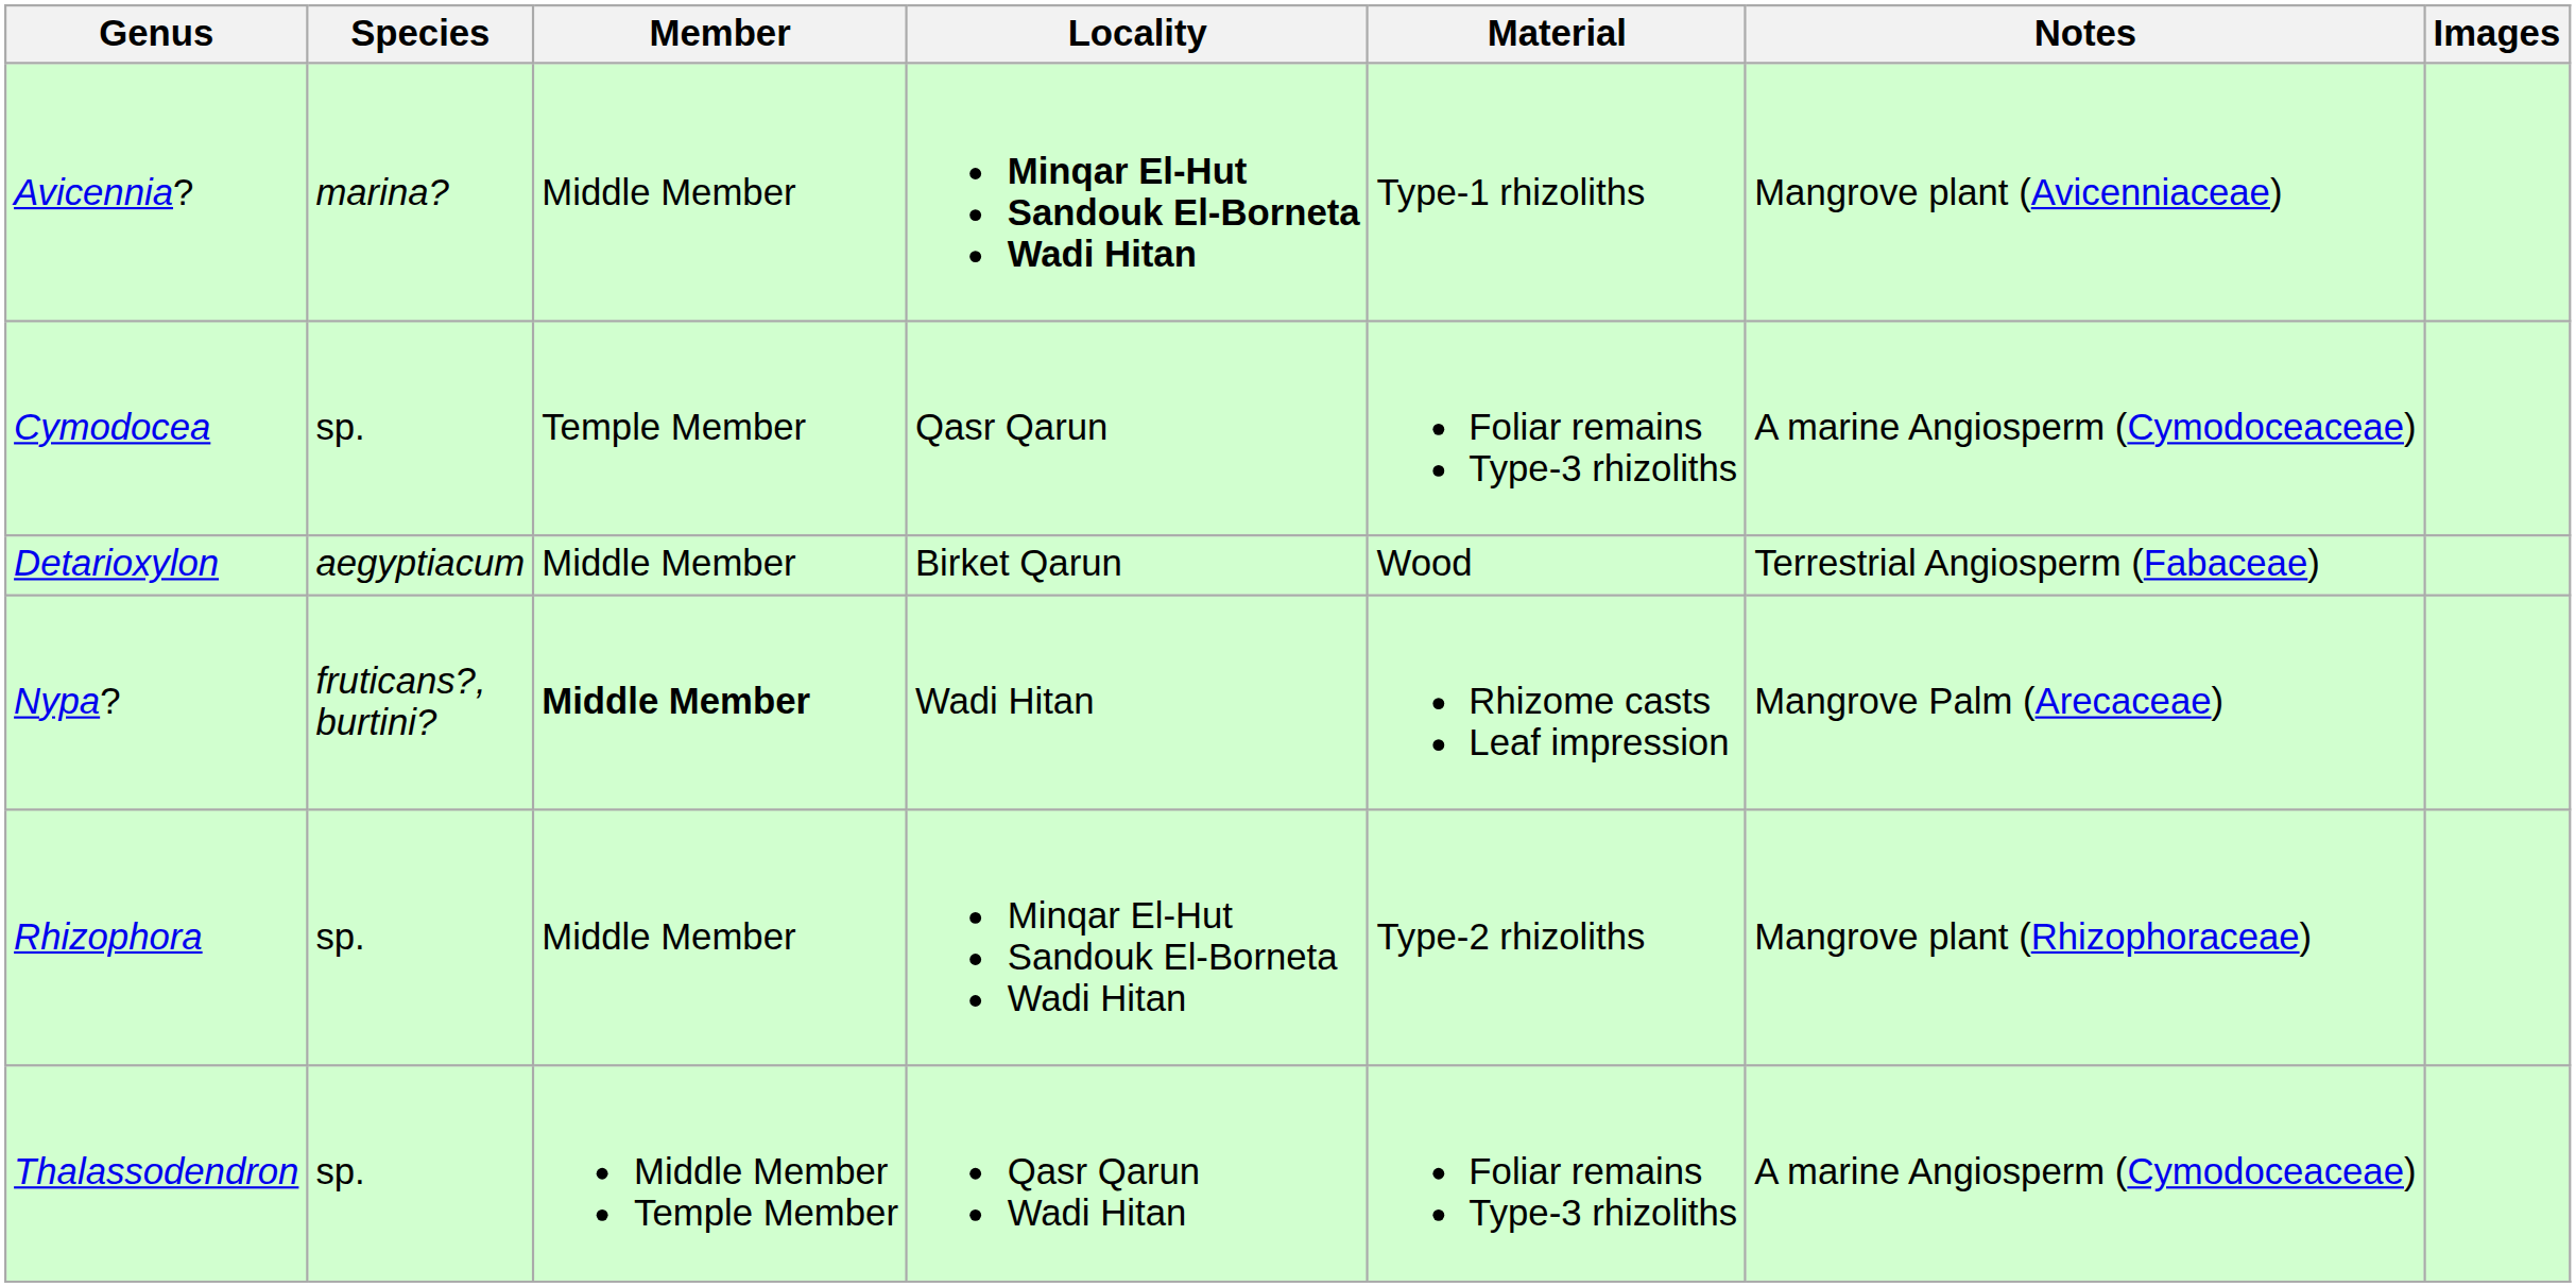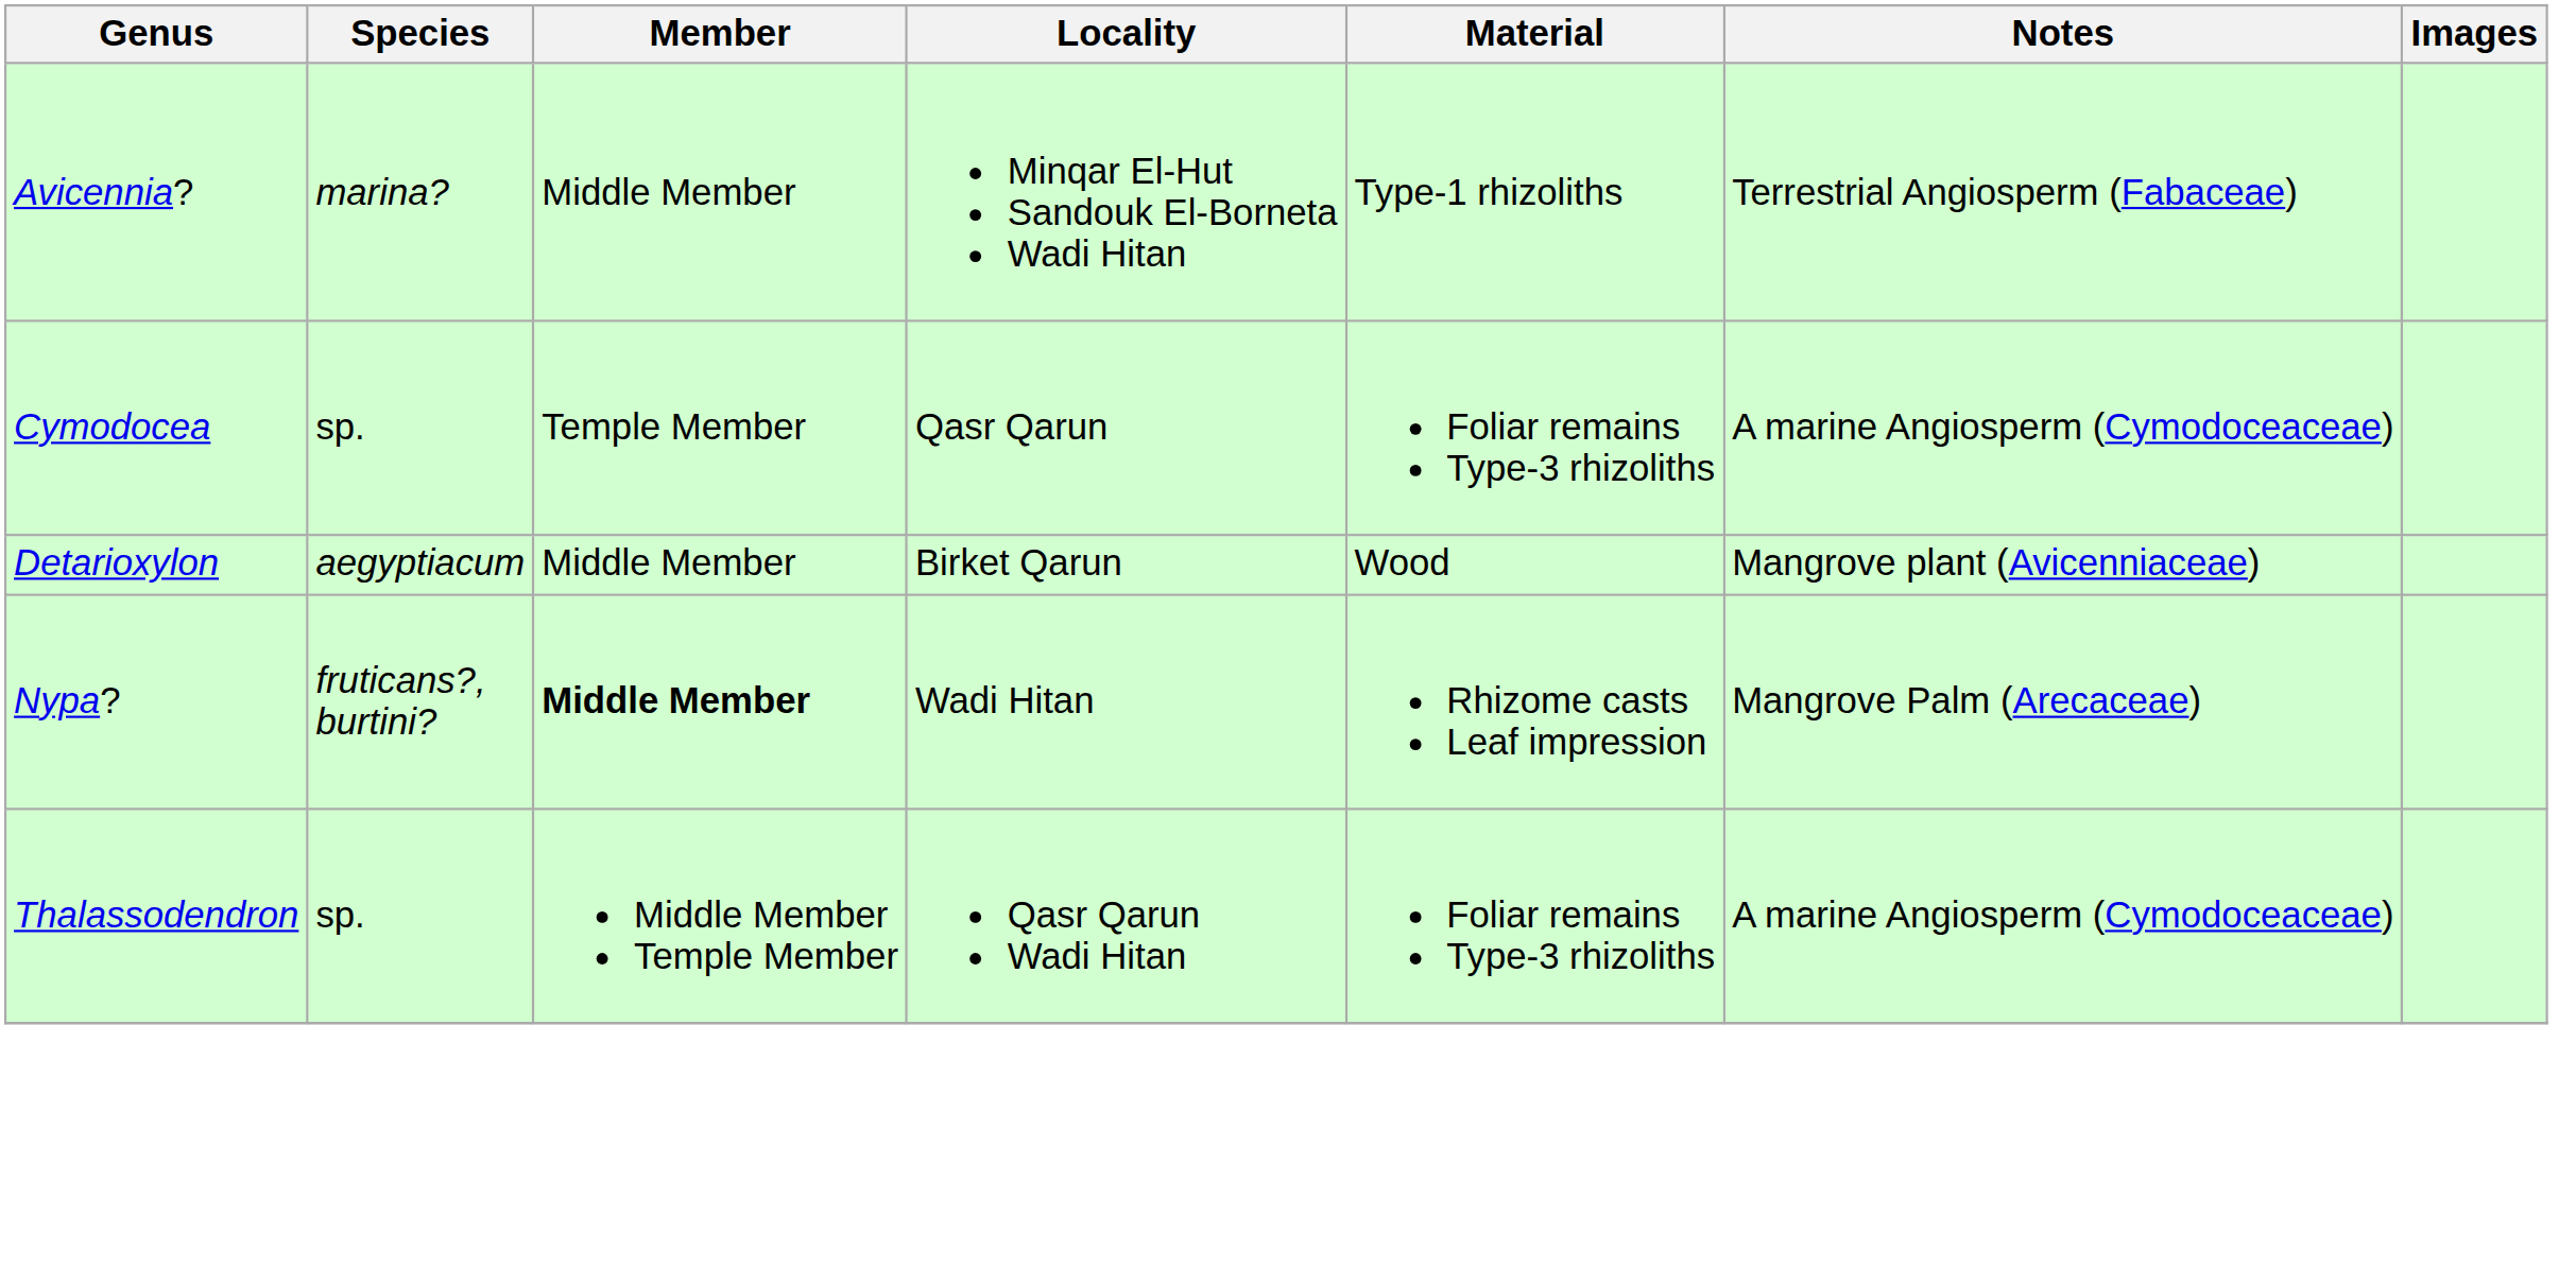Avicennia? | Locality: bold -> normal
Avicennia? | Notes: Mangrove plant (Avicenniaceae) -> Terrestrial Angiosperm (Fabaceae)
Detarioxylon | Notes: Terrestrial Angiosperm (Fabaceae) -> Mangrove plant (Avicenniaceae)
- row: Rhizophora | sp. | Middle Member | Minqar El-Hut Sandouk El-Borneta Wadi Hitan | Type-2 rhizoliths | Mangrove plant (Rhizophoraceae)
